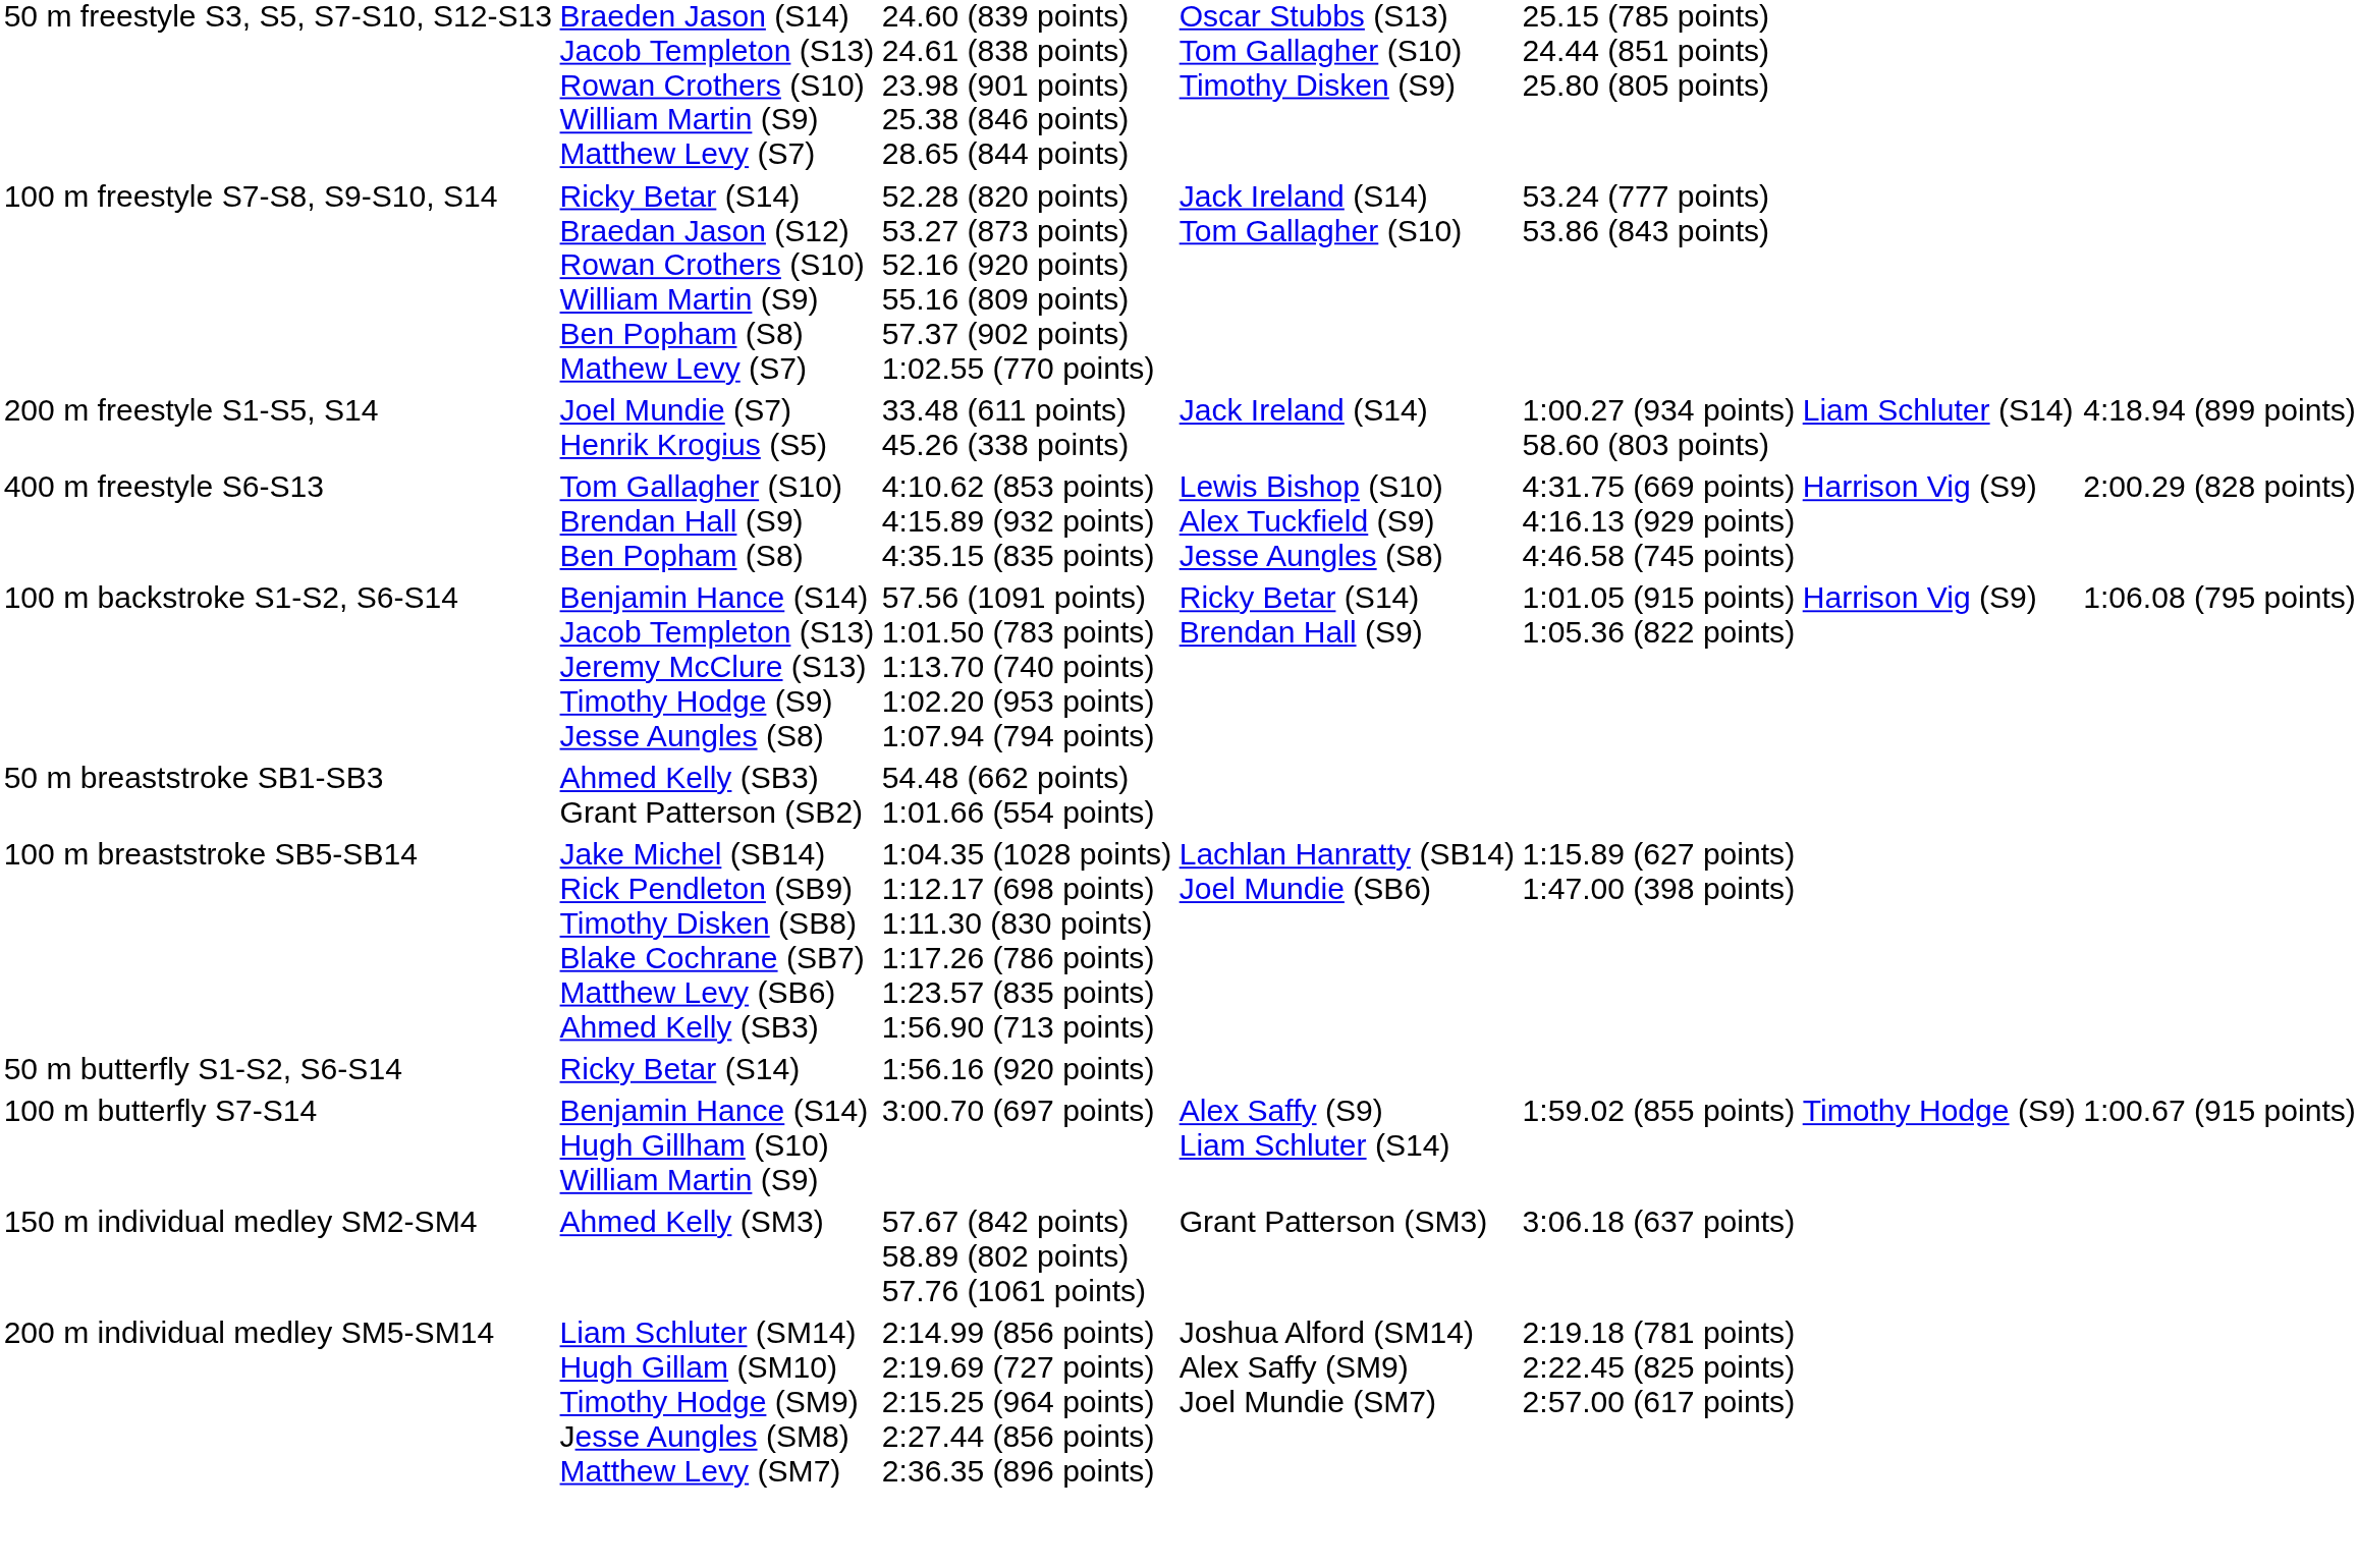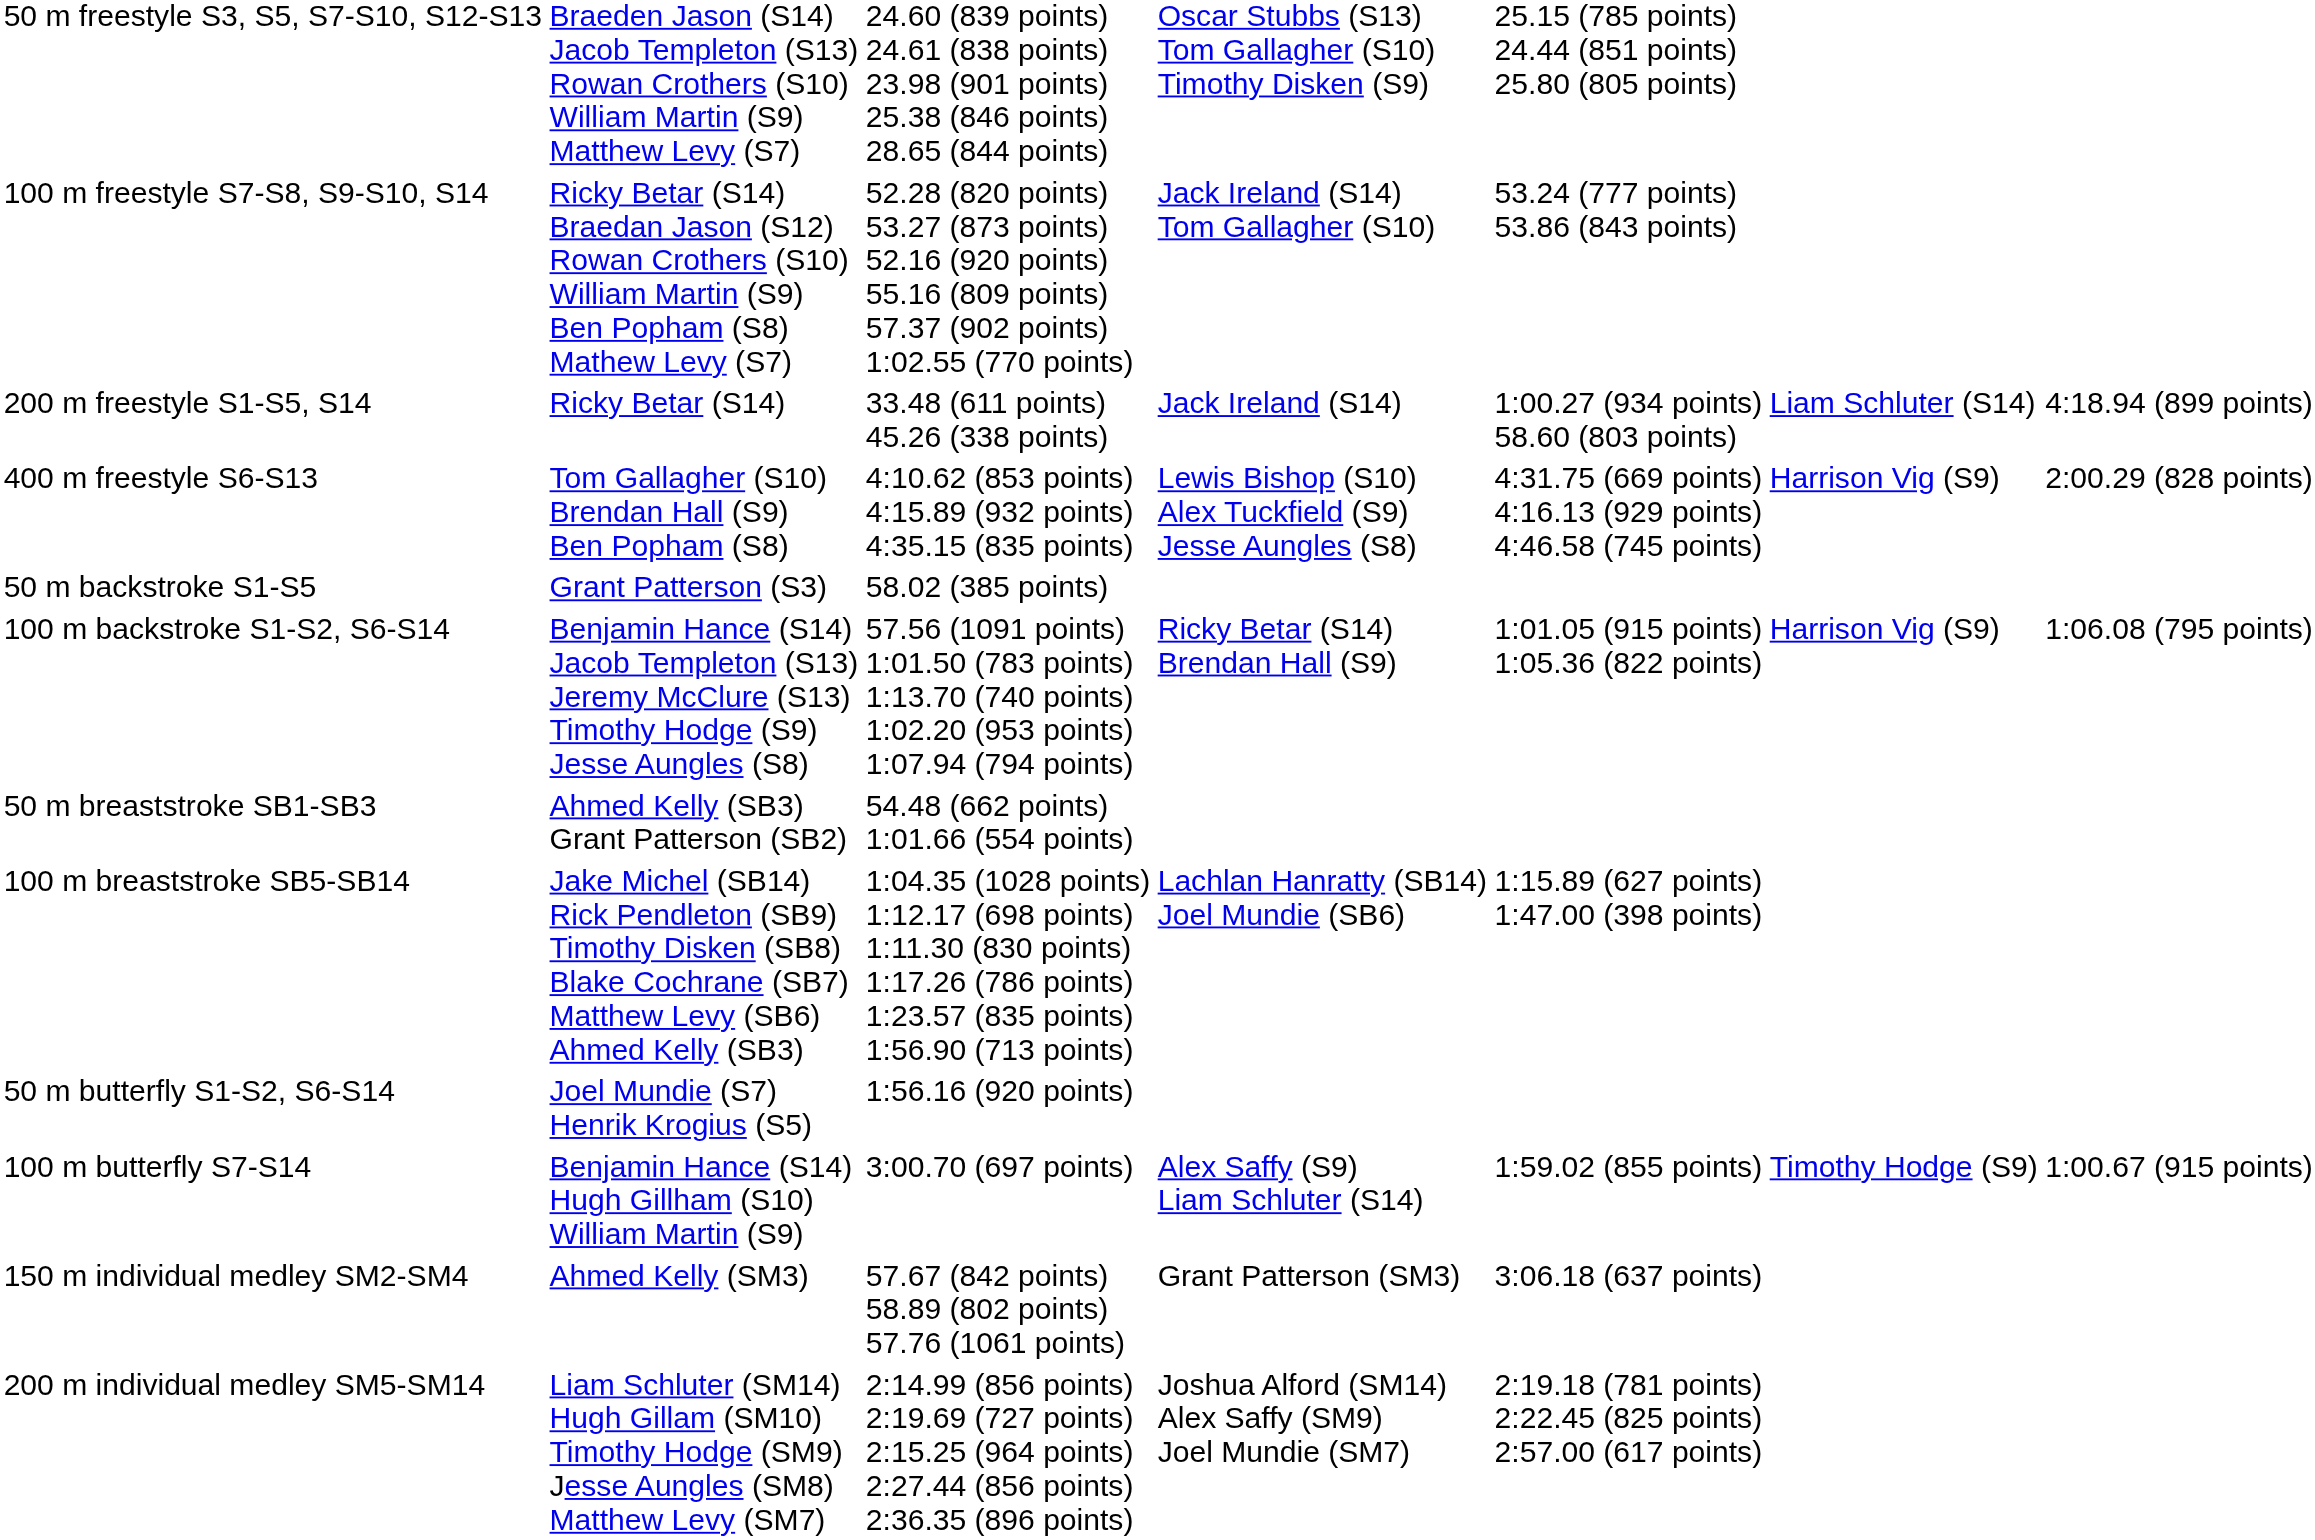200 m freestyle S1-S5, S14 | column 2: Joel Mundie (S7) Henrik Krogius (S5) -> Ricky Betar (S14)
+ row: 50 m backstroke S1-S5 | Grant Patterson (S3) | 58.02 (385 points)
50 m butterfly S1-S2, S6-S14 | column 2: Ricky Betar (S14) -> Joel Mundie (S7) Henrik Krogius (S5)
